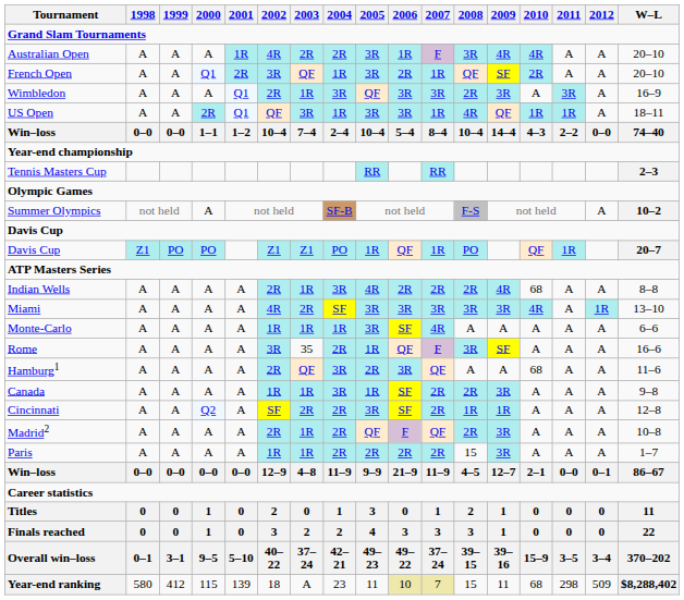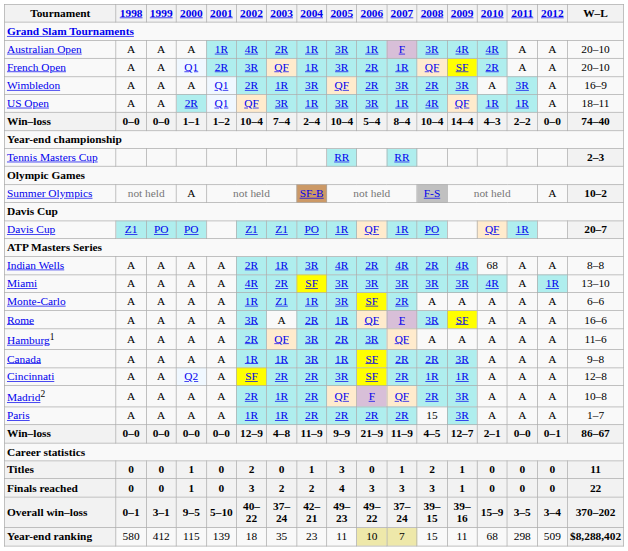Australian Open | 2004: 2R -> 1R
Wimbledon | 2006: 3R -> 2R
Indian Wells | 2007: 2R -> 4R
Monte-Carlo | 2003: 1R -> Z1
Monte-Carlo | 2007: 4R -> 2R
Rome | 2003: 35 -> A
Hamburg1 | 2010: 68 -> A
Year-end ranking | 2003: A -> 35
